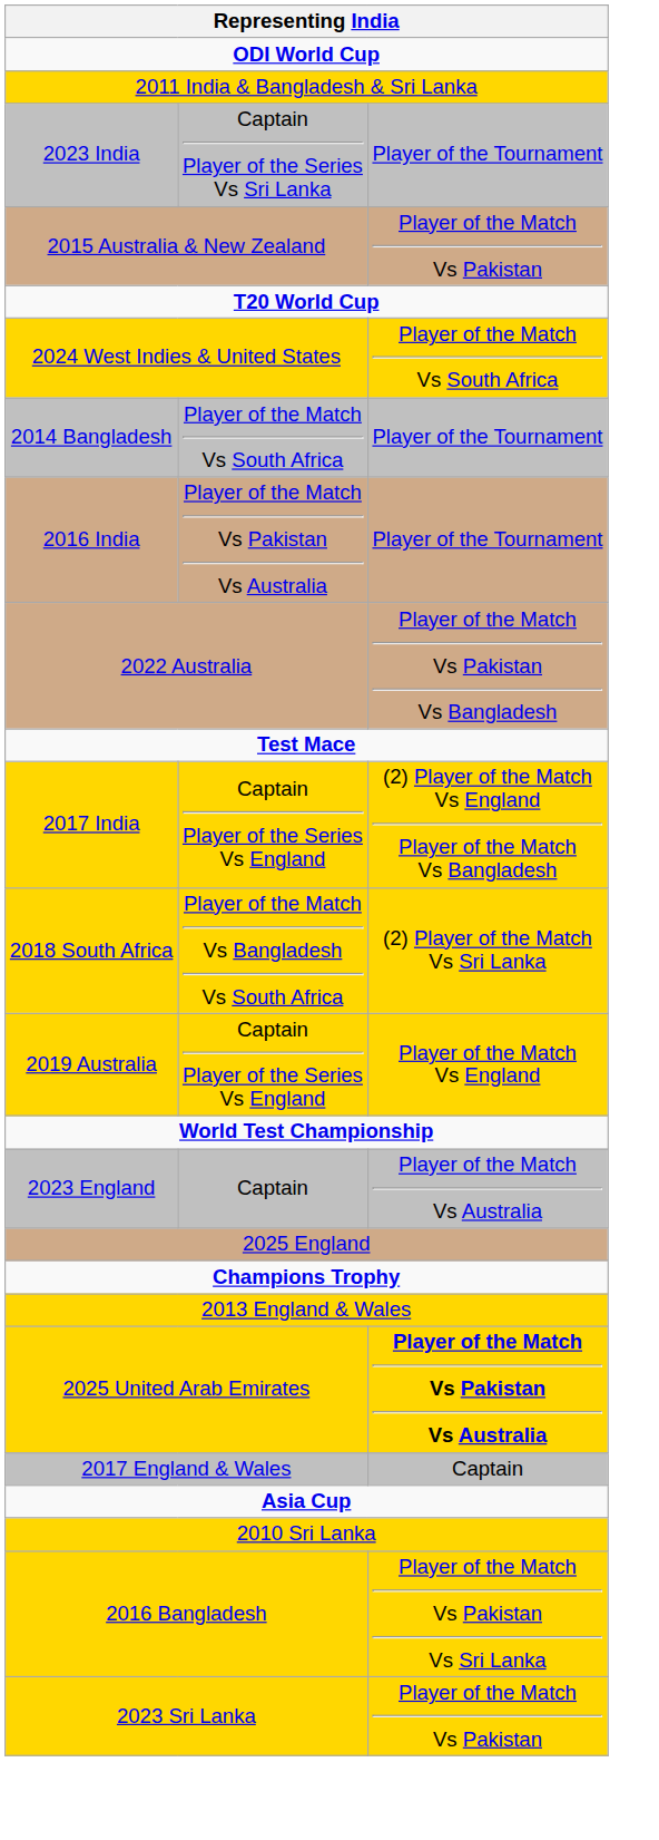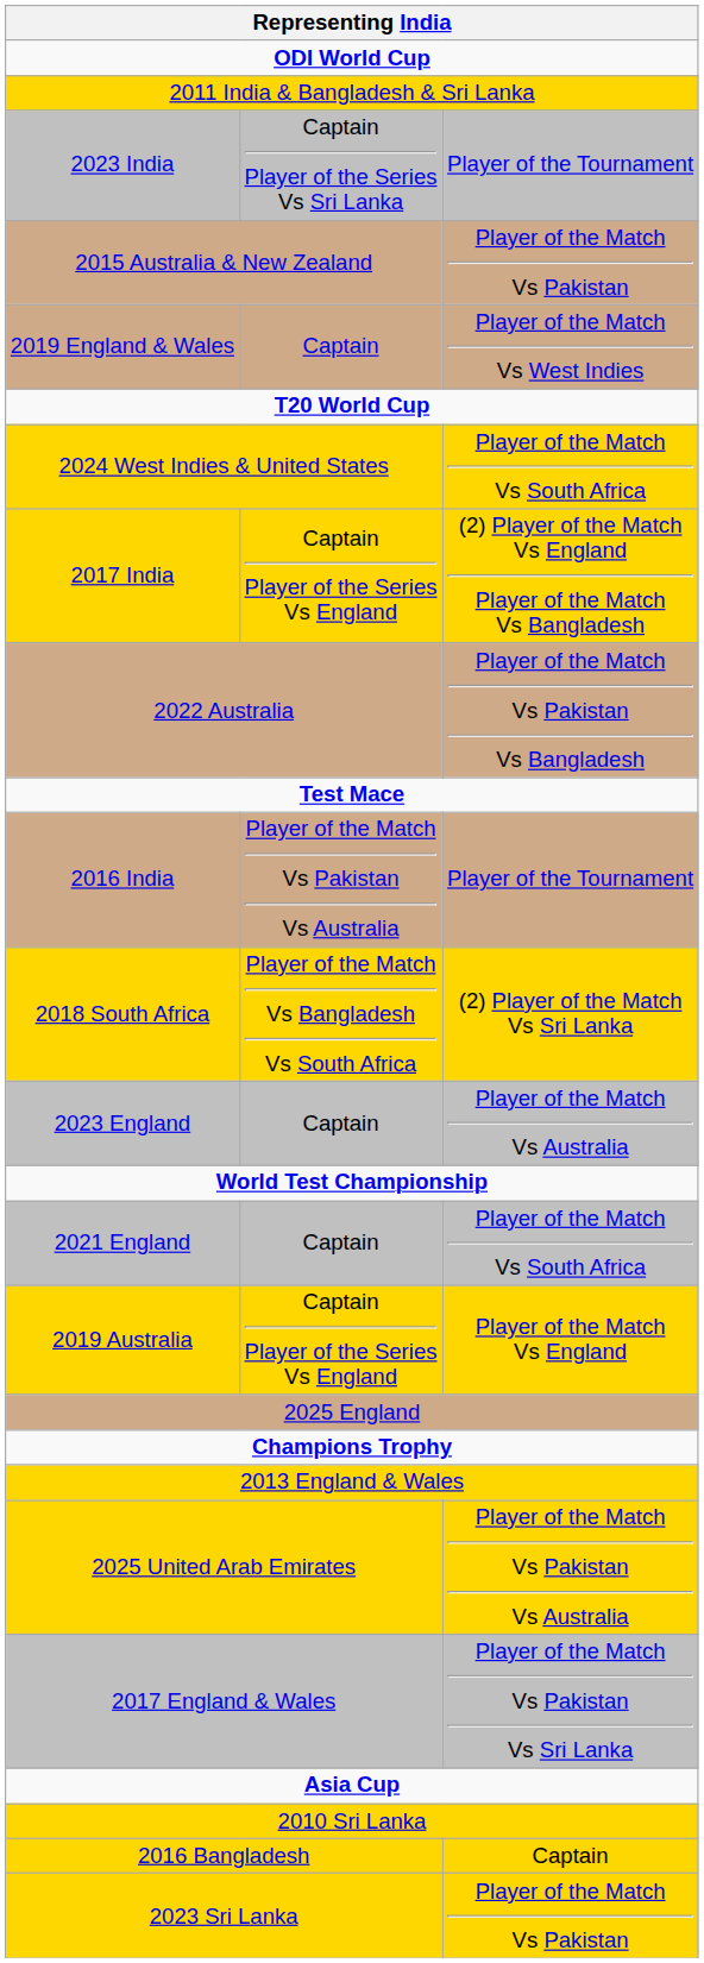+ row: 2019 England & Wales | Captain | Player of the Match Vs West Indies
- row: 2014 Bangladesh | Player of the Match Vs South Africa | Player of the Tournament
rows swapped: 2016 India <-> 2017 India
rows swapped: 2019 Australia <-> 2023 England
+ row: 2021 England | Captain | Player of the Match Vs South Africa
2025 United Arab Emirates | column 3: bold -> normal
2017 England & Wales | column 3: Captain -> Player of the Match Vs Pakistan Vs Sri Lanka
2016 Bangladesh | column 3: Player of the Match Vs Pakistan Vs Sri Lanka -> Captain
